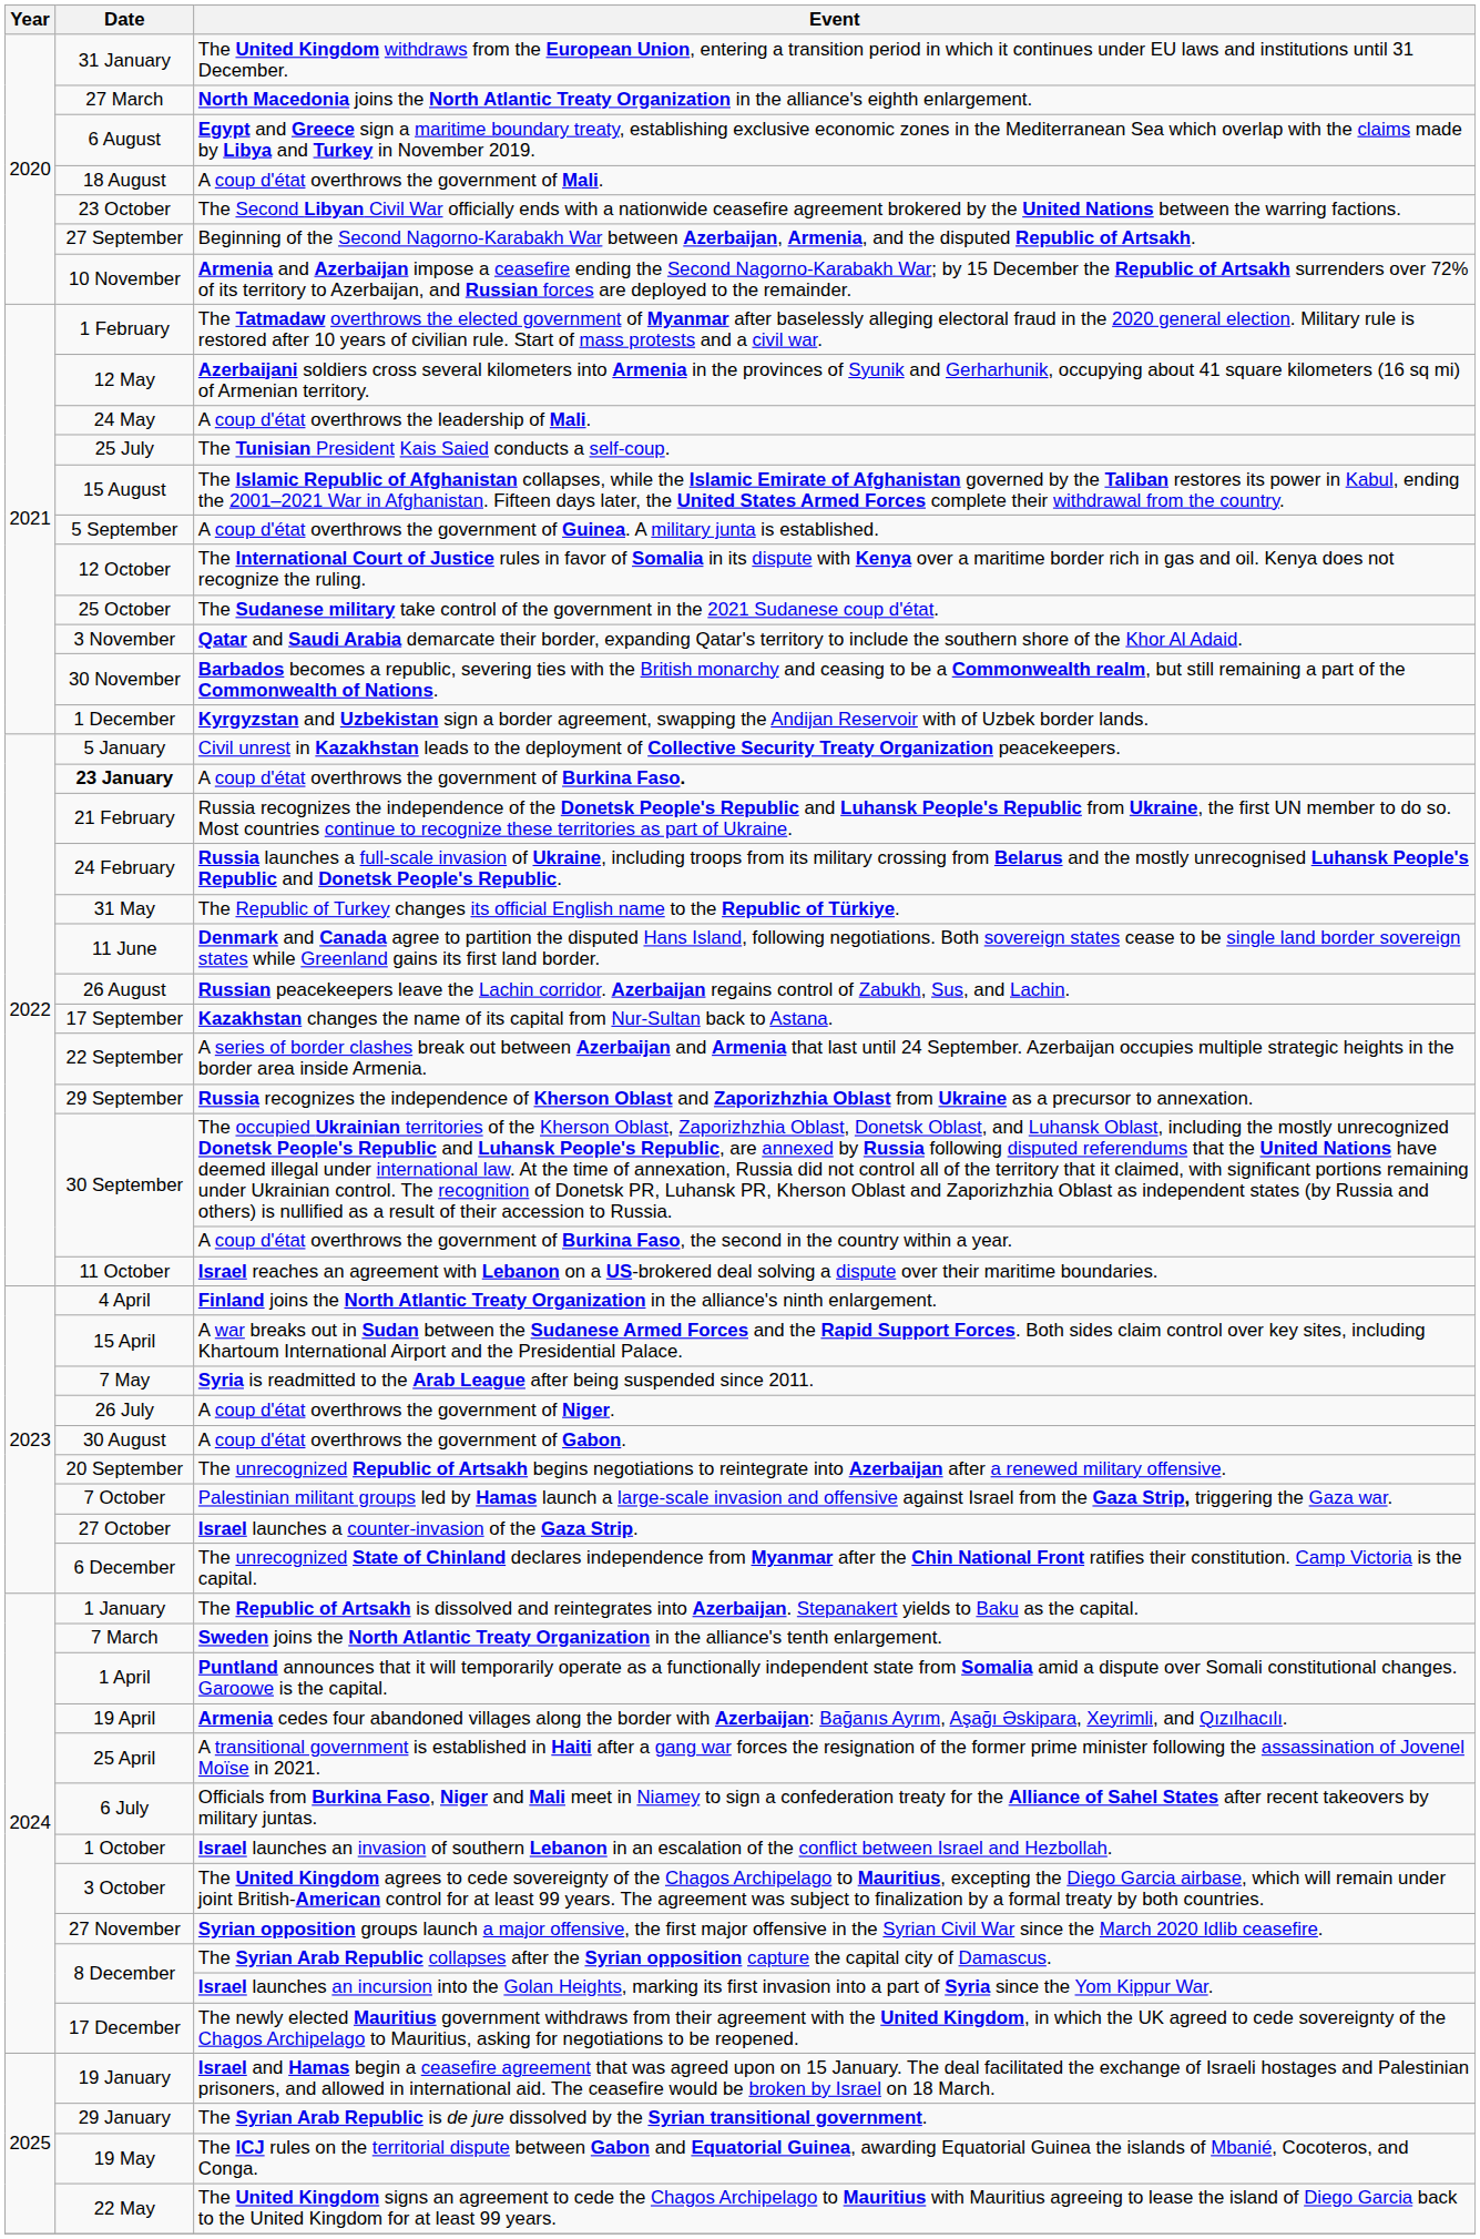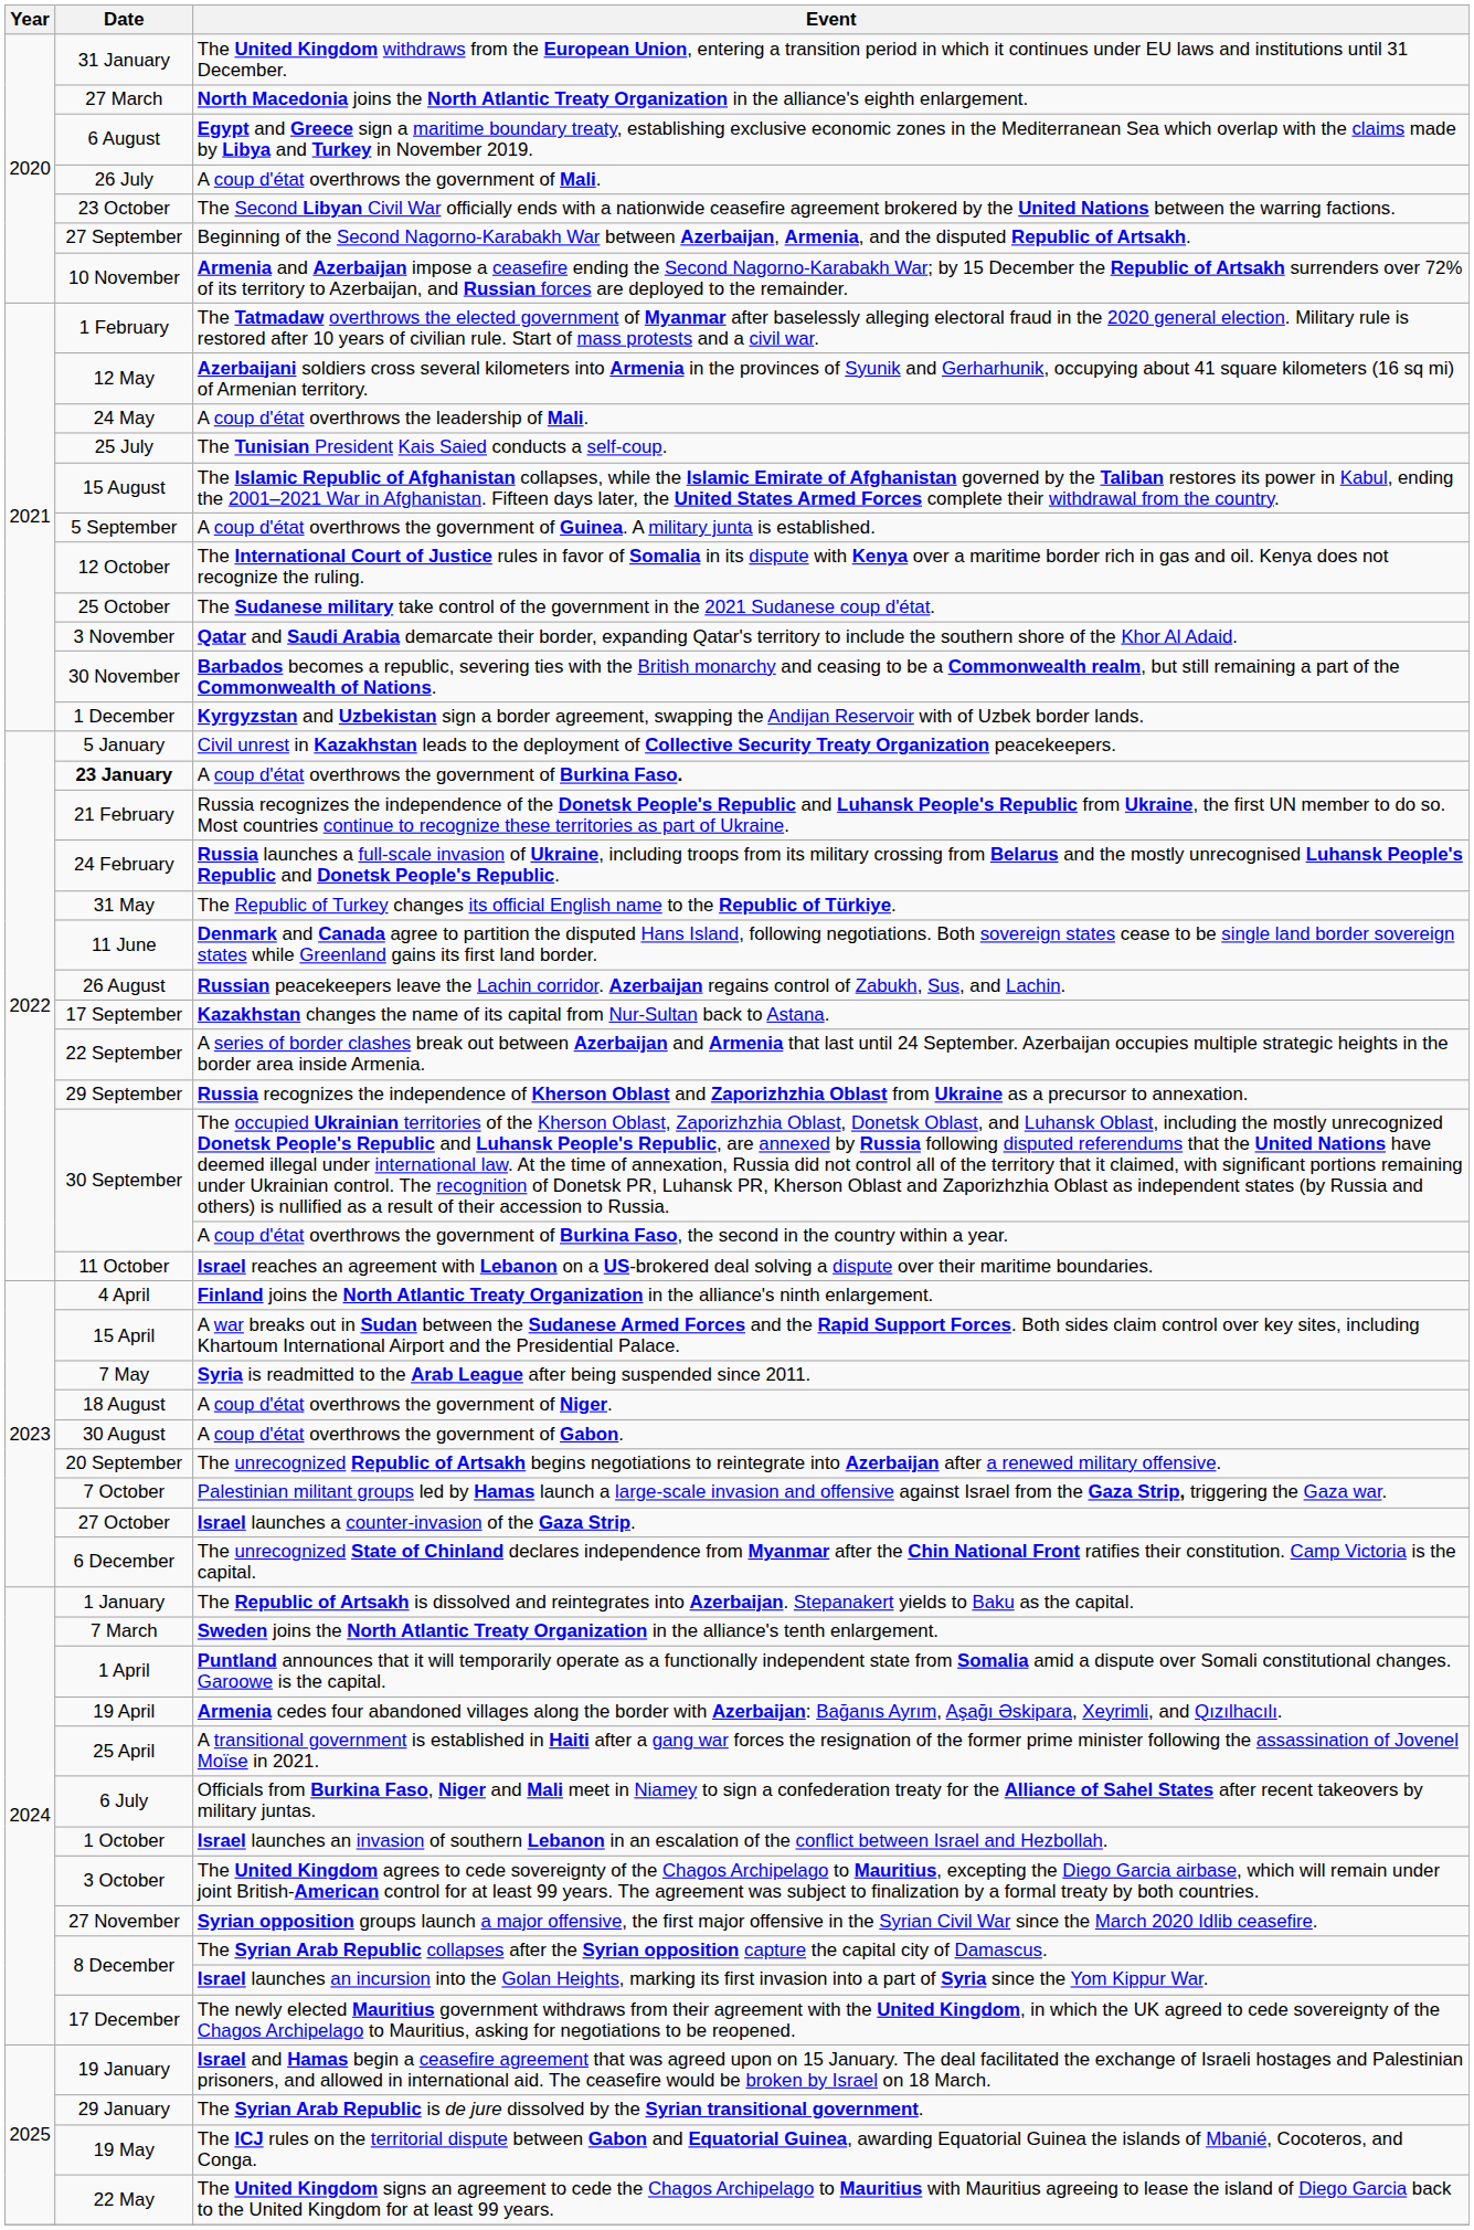A coup d'état overthrows the government of Mali. | Date: 18 August -> 26 July
A coup d'état overthrows the government of Niger. | Date: 26 July -> 18 August
